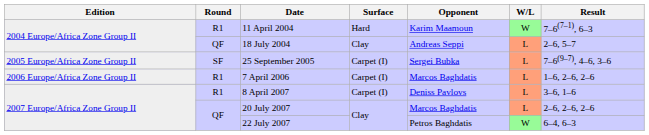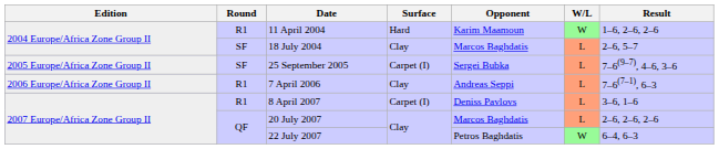11 April 2004 | Result: 7–6(7–1), 6–3 -> 1–6, 2–6, 2–6
18 July 2004 | Round: QF -> SF
18 July 2004 | Opponent: Andreas Seppi -> Marcos Baghdatis
7 April 2006 | Surface: Carpet (I) -> Clay
7 April 2006 | Opponent: Marcos Baghdatis -> Andreas Seppi
7 April 2006 | Result: 1–6, 2–6, 2–6 -> 7–6(7–1), 6–3
